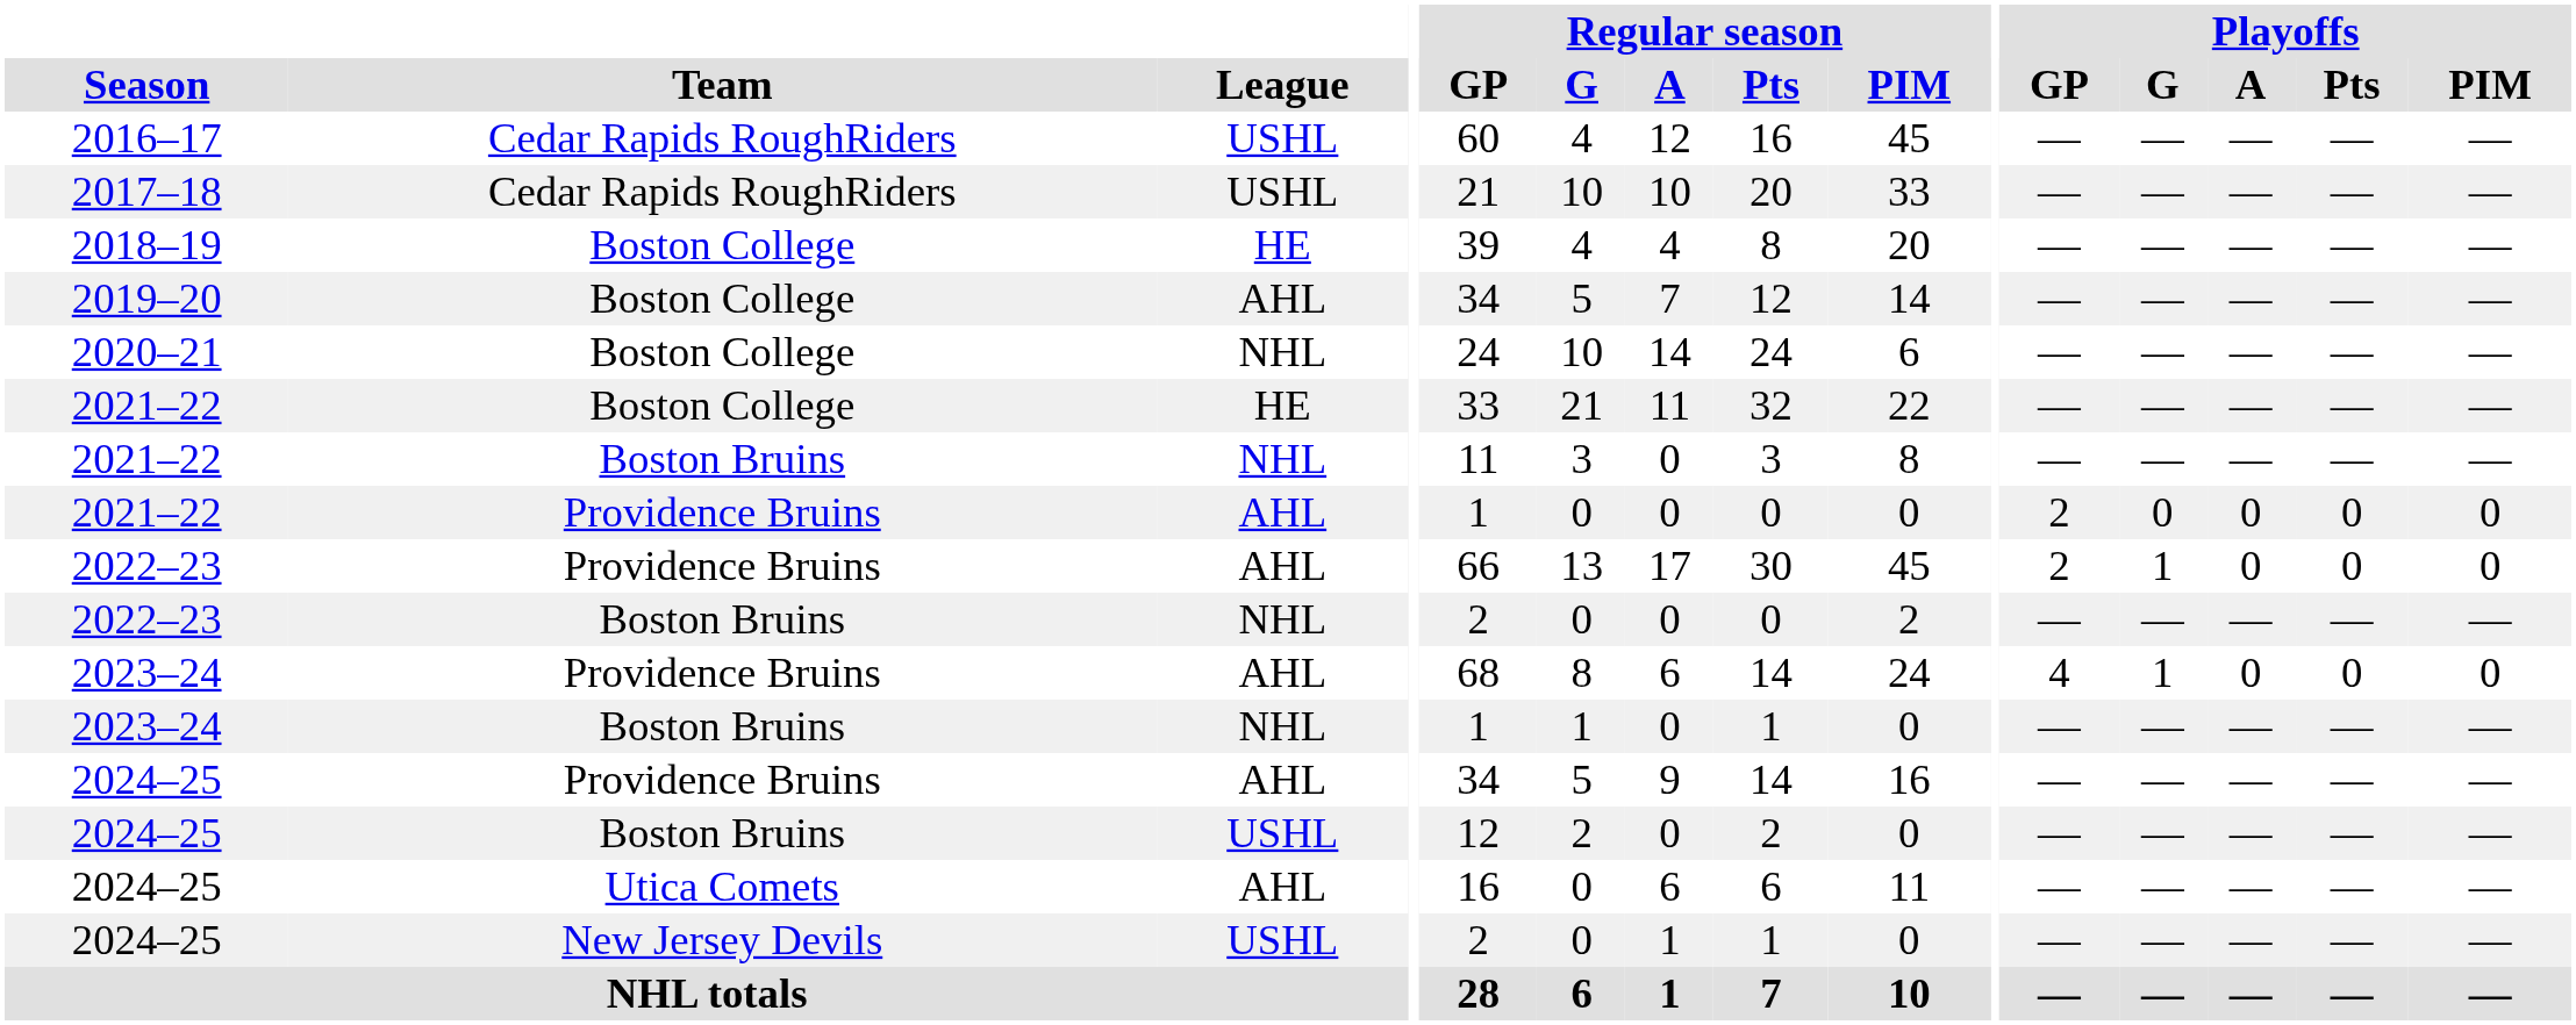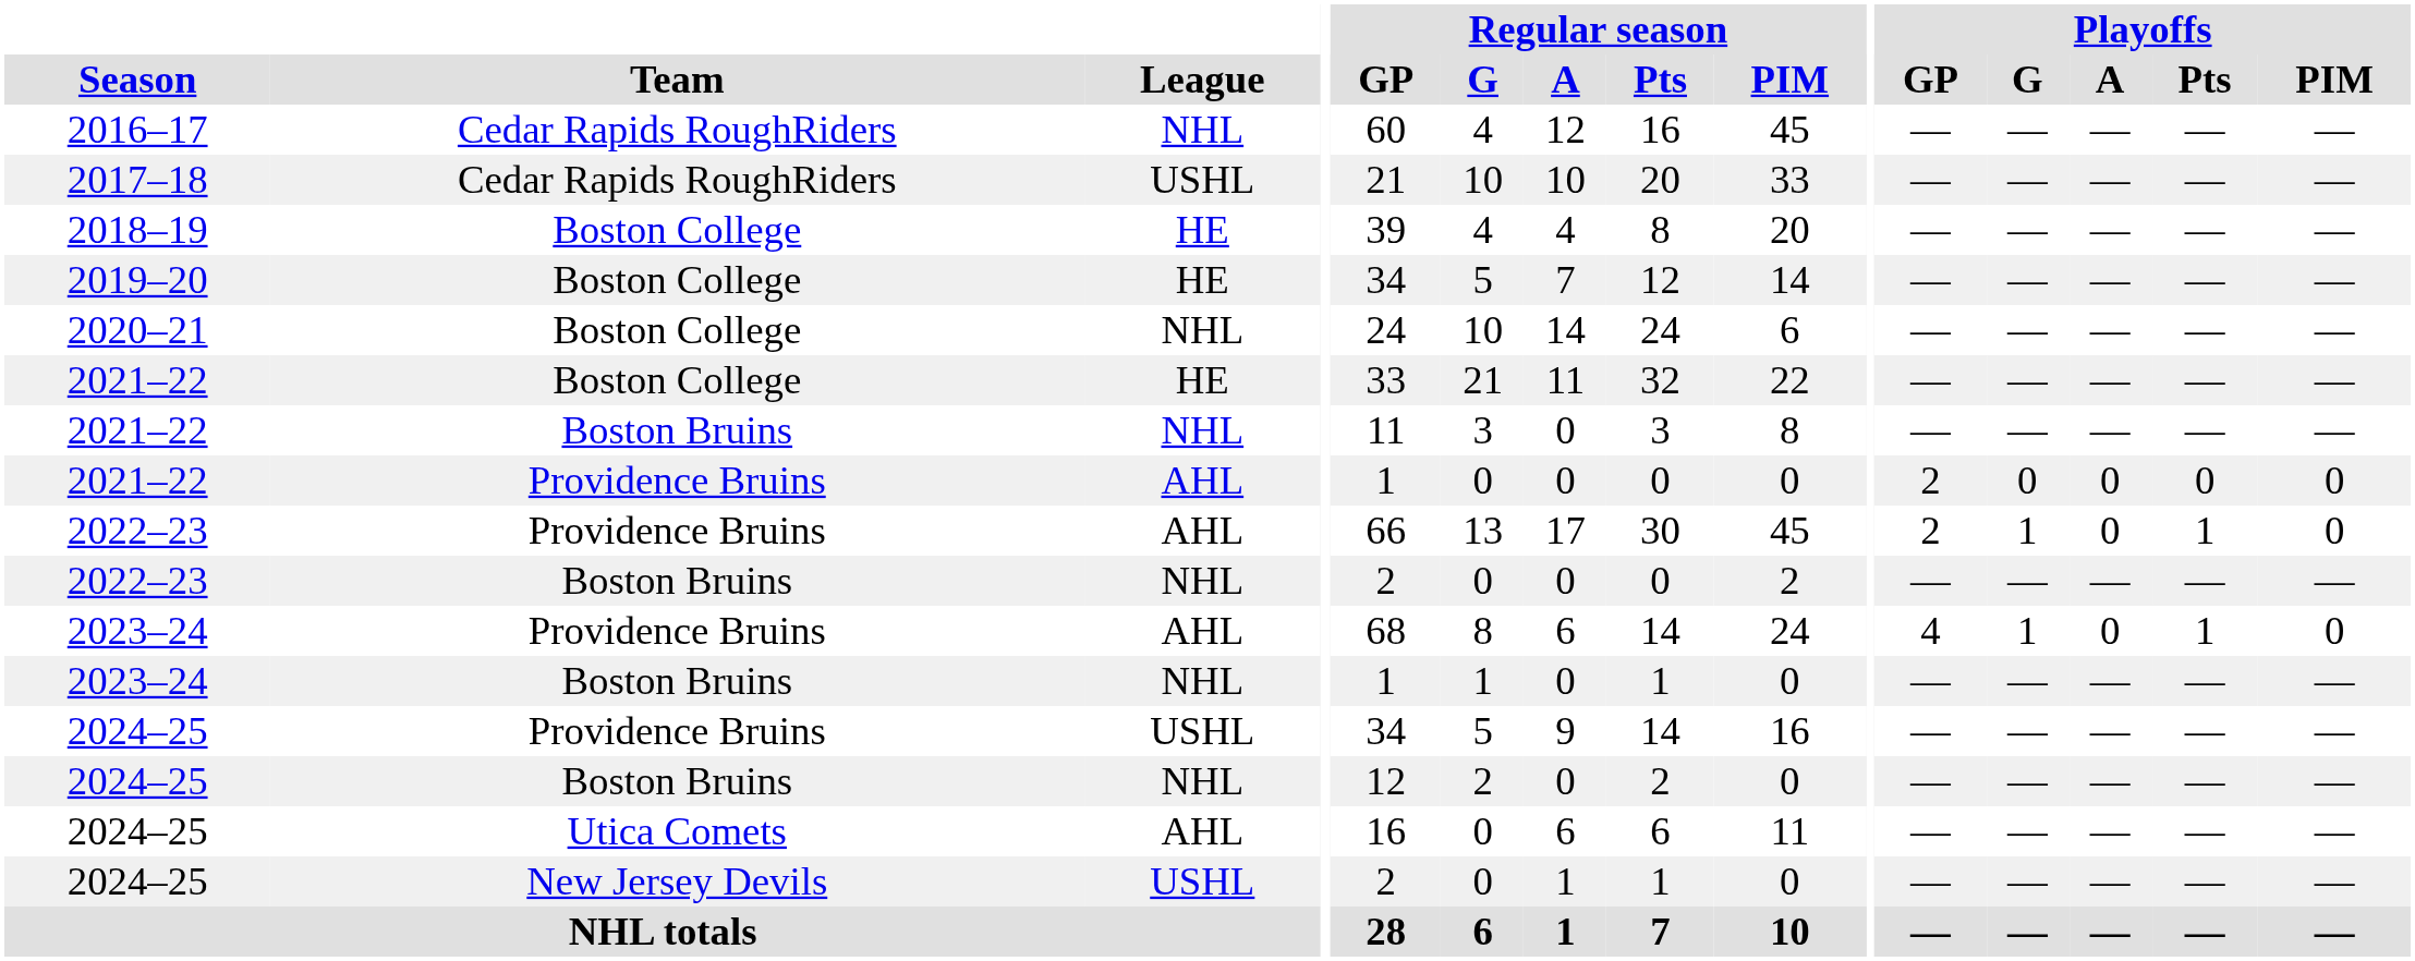2016–17 | League: USHL -> NHL
2019–20 | League: AHL -> HE
2022–23 / Providence Bruins | Playoffs / Pts: 0 -> 1
2023–24 / Providence Bruins | Playoffs / Pts: 0 -> 1
2024–25 / Providence Bruins | League: AHL -> USHL
2024–25 / Boston Bruins | League: USHL -> NHL
